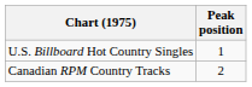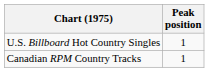Canadian RPM Country Tracks | Peak position: 2 -> 1
